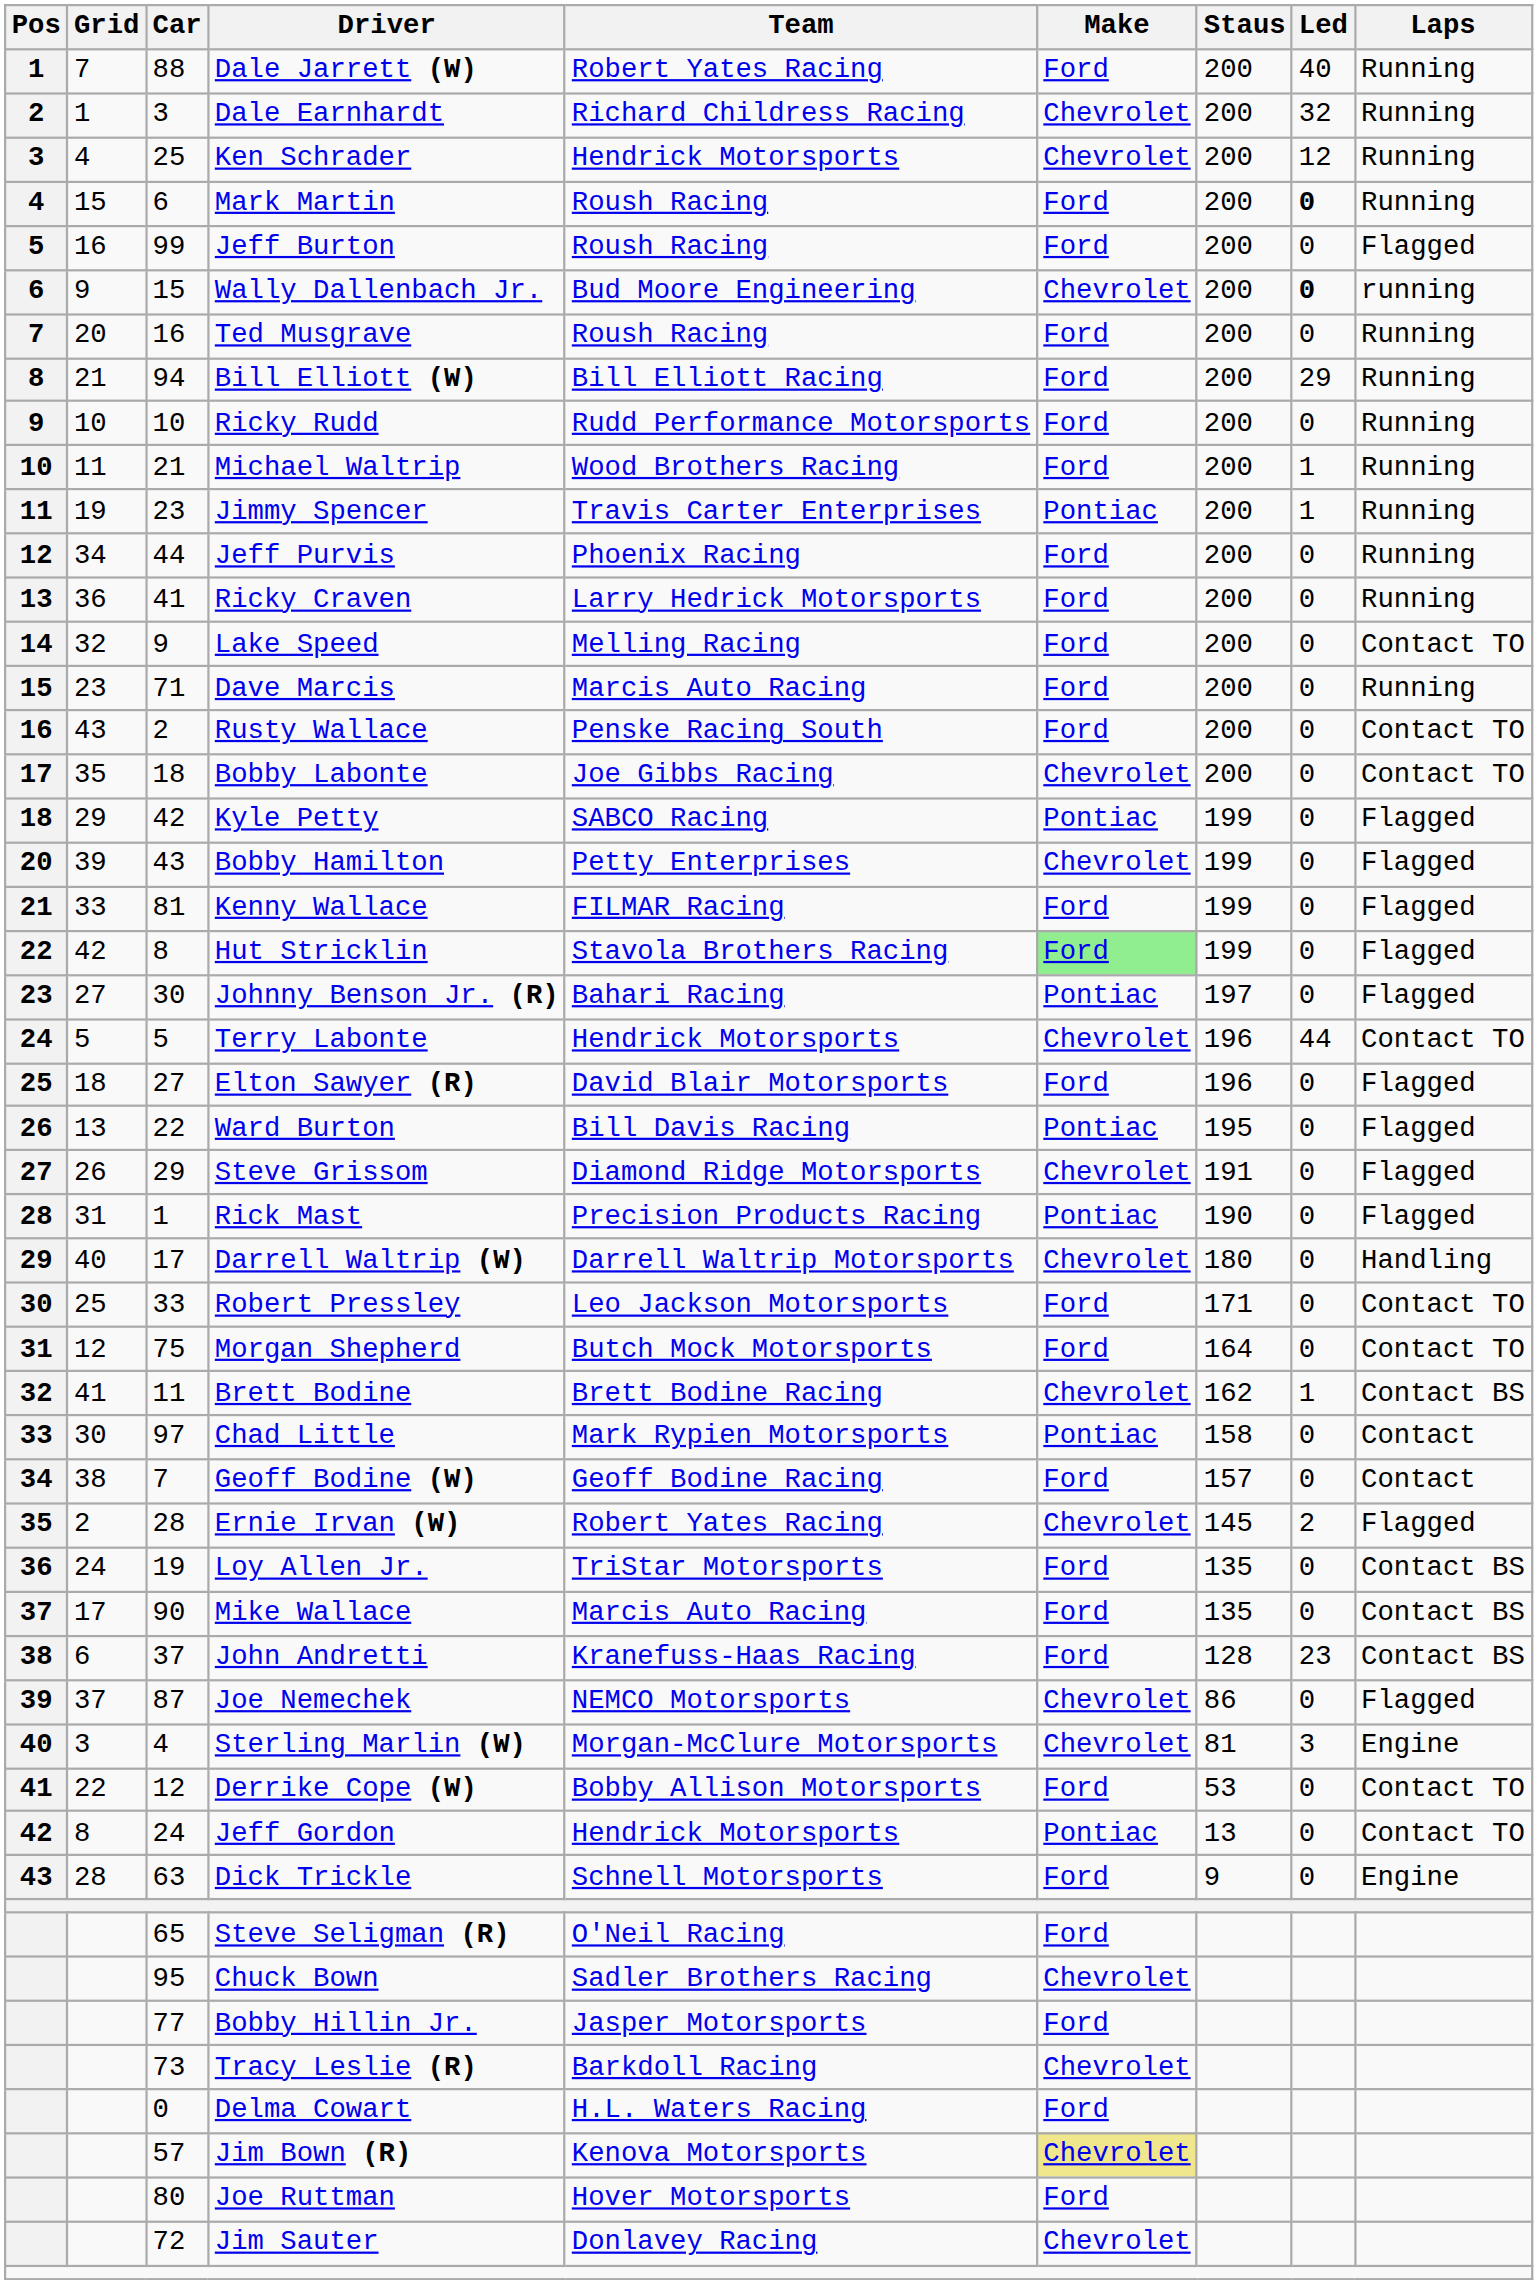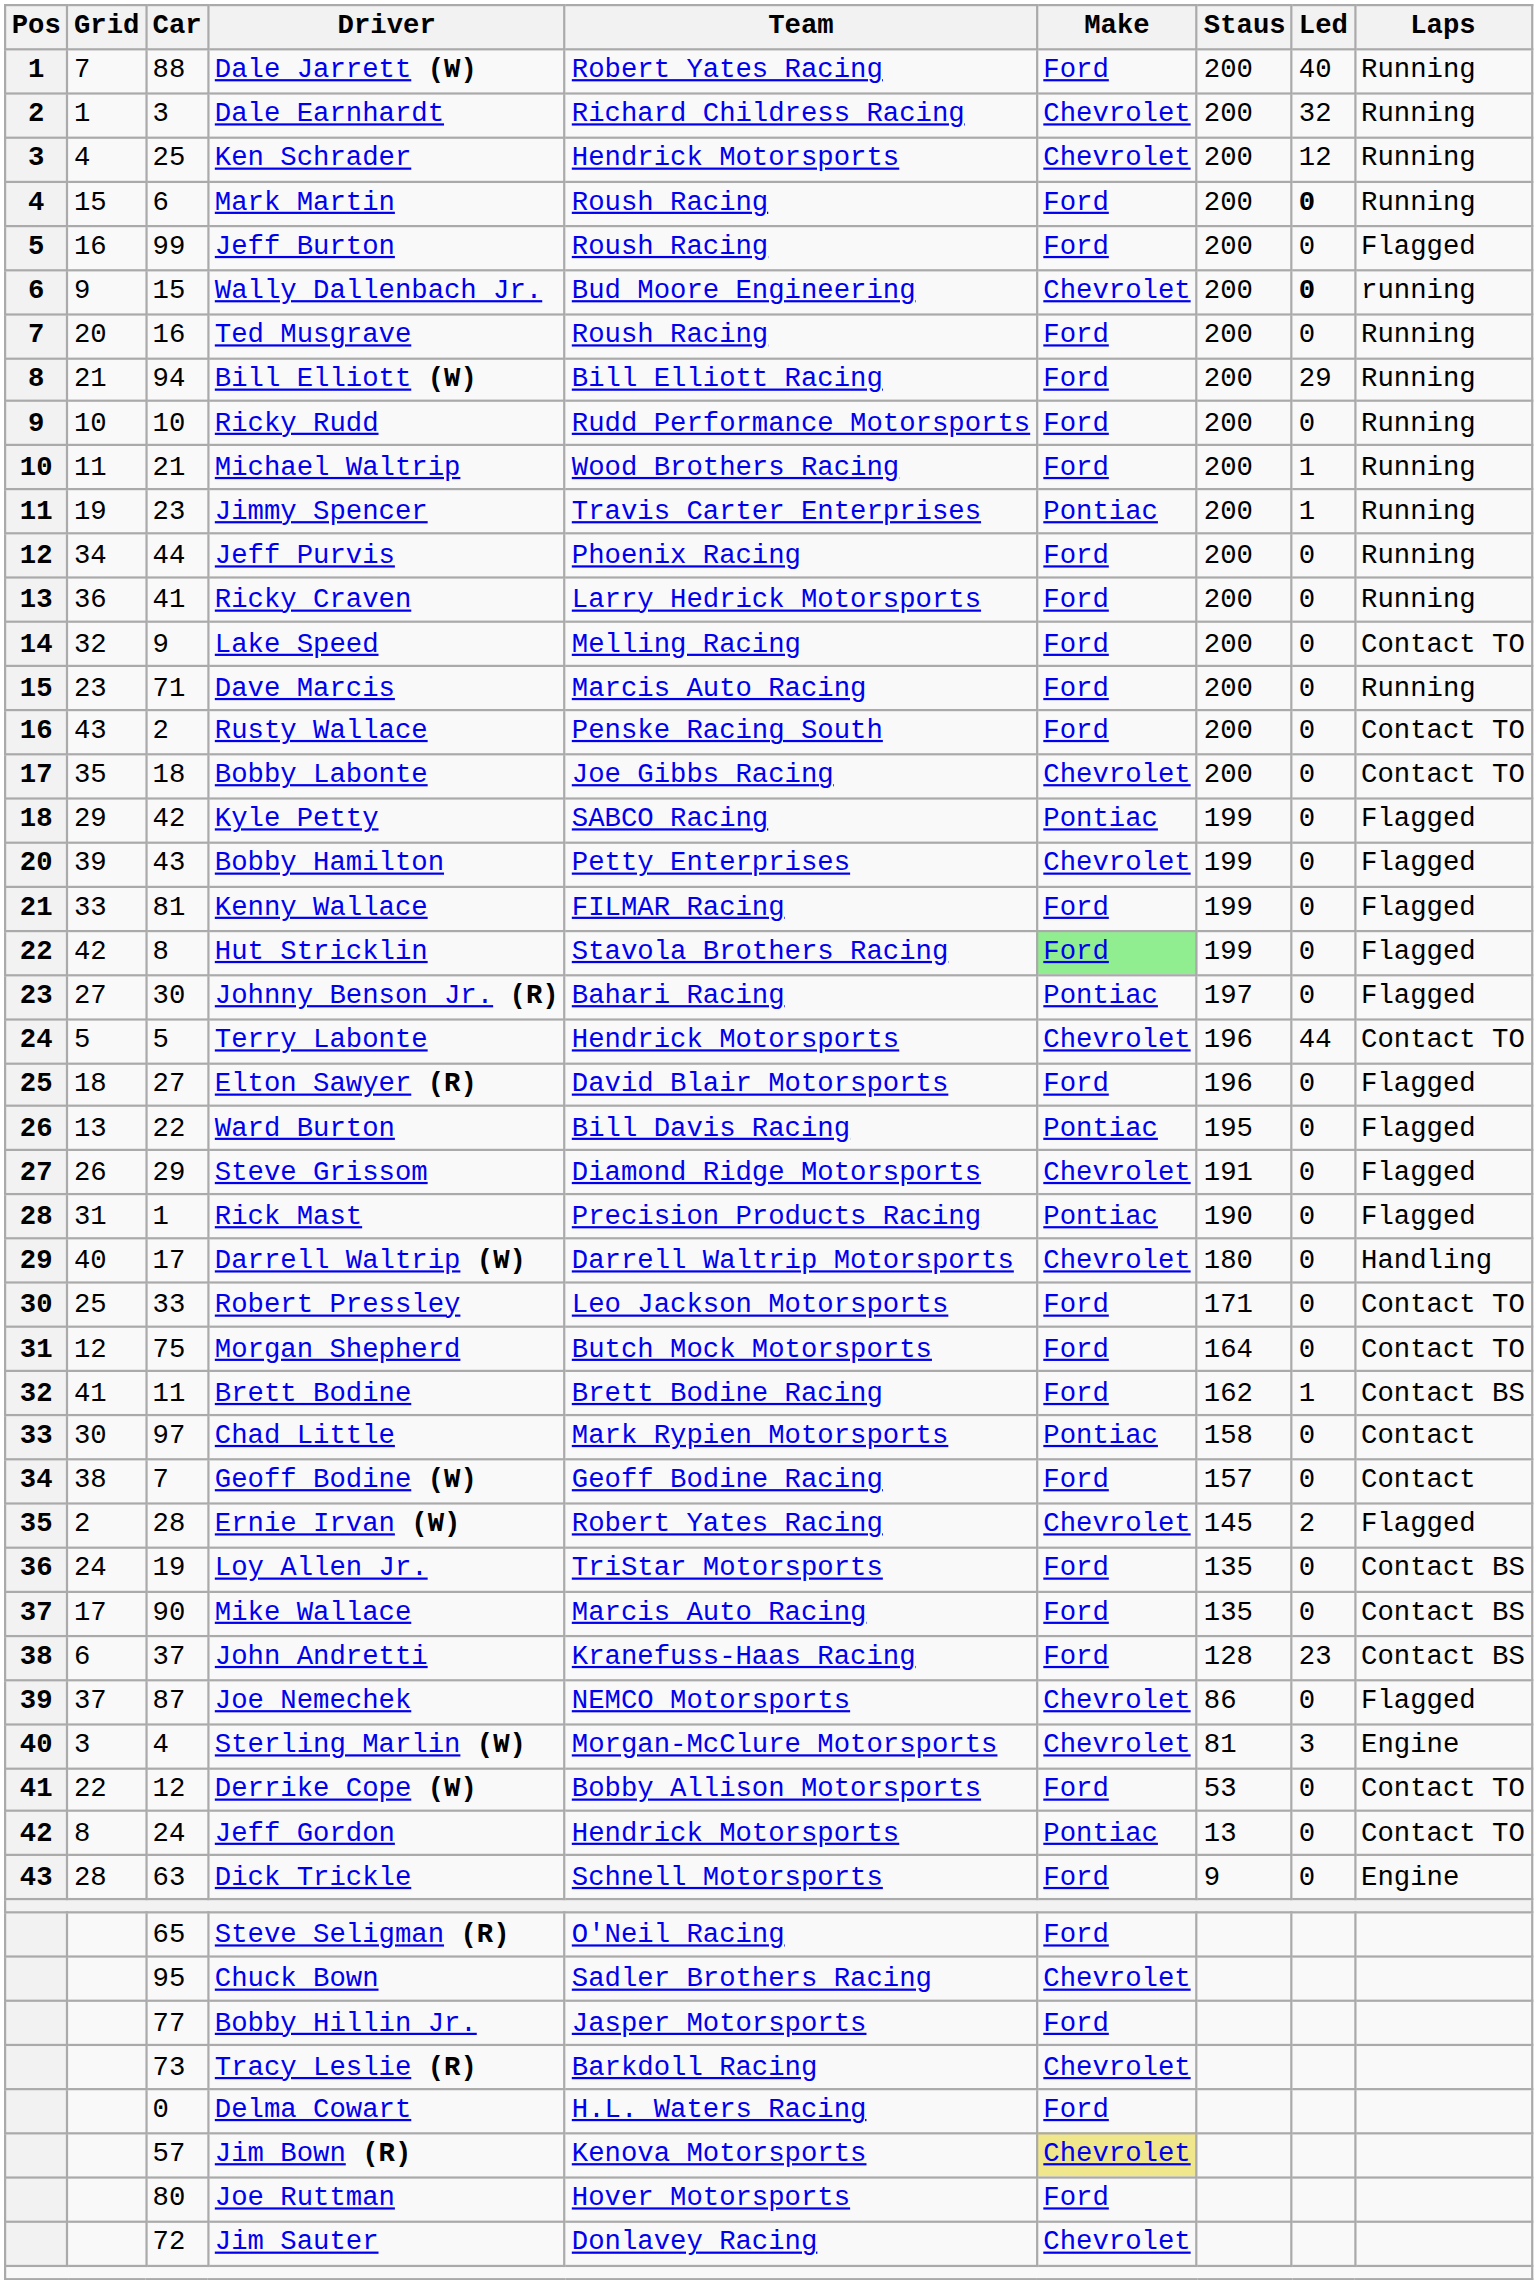Brett Bodine | Make: Chevrolet -> Ford
